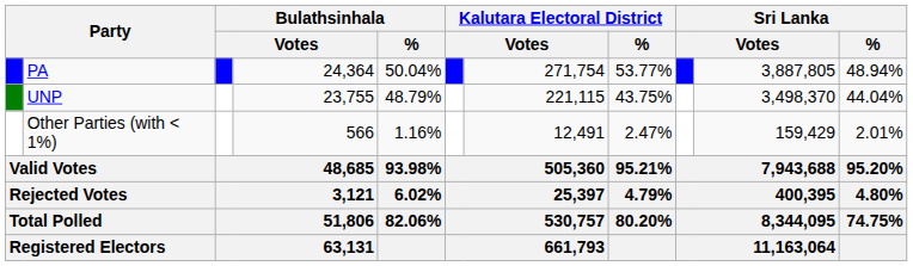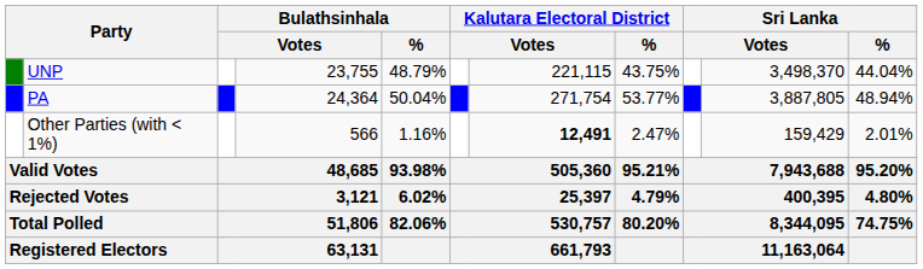rows swapped: PA <-> UNP
Other Parties (with < 1%) | column 7: normal -> bold
